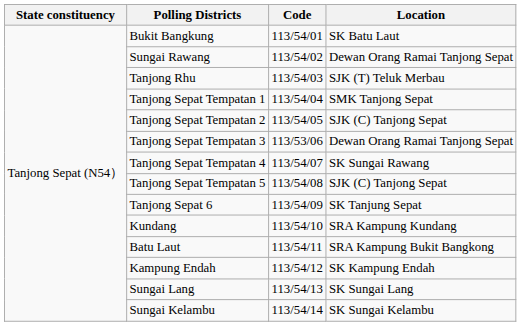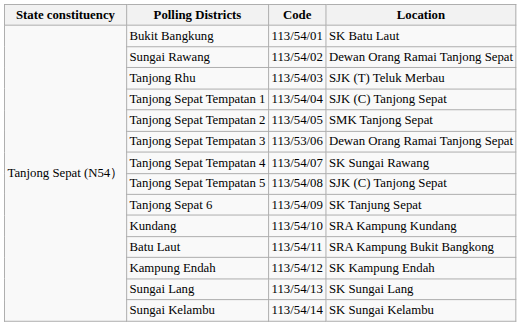Tanjong Sepat Tempatan 1 | Location: SMK Tanjong Sepat -> SJK (C) Tanjong Sepat
Tanjong Sepat Tempatan 2 | Location: SJK (C) Tanjong Sepat -> SMK Tanjong Sepat
